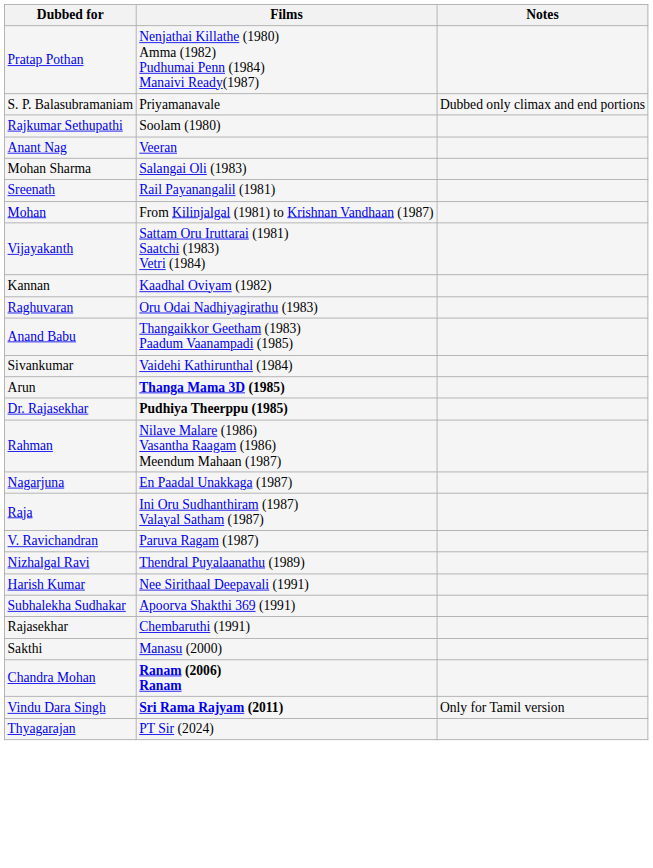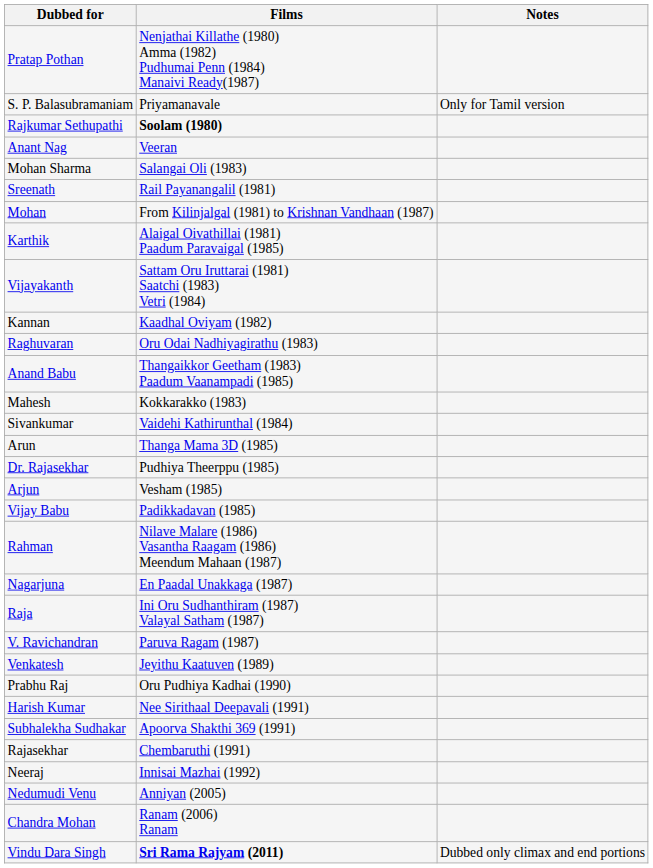S. P. Balasubramaniam | Notes: Dubbed only climax and end portions -> Only for Tamil version
Rajkumar Sethupathi | Films: normal -> bold
+ row: Karthik | Alaigal Oivathillai (1981) Paadum Paravaigal (1985)
+ row: Mahesh | Kokkarakko (1983)
Arun | Films: bold -> normal
Dr. Rajasekhar | Films: bold -> normal
+ row: Arjun | Vesham (1985)
+ row: Vijay Babu | Padikkadavan (1985)
- row: Nizhalgal Ravi | Thendral Puyalaanathu (1989)
+ row: Venkatesh | Jeyithu Kaatuven (1989)
+ row: Prabhu Raj | Oru Pudhiya Kadhai (1990)
+ row: Neeraj | Innisai Mazhai (1992)
- row: Sakthi | Manasu (2000)
+ row: Nedumudi Venu | Anniyan (2005)
Chandra Mohan | Films: bold -> normal
Vindu Dara Singh | Notes: Only for Tamil version -> Dubbed only climax and end portions
- row: Thyagarajan | PT Sir (2024)
